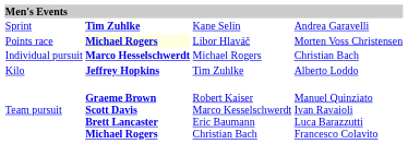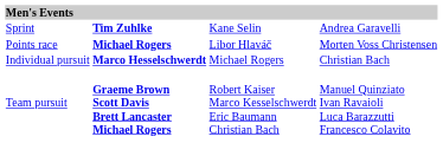Points race | column 2: lightyellow background -> no background
- row: Kilo | Jeffrey Hopkins | Tim Zuhlke | Alberto Loddo
